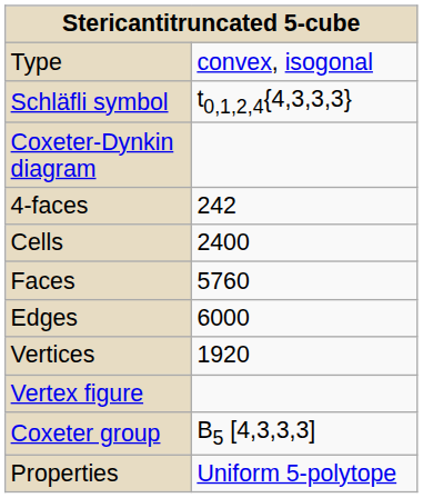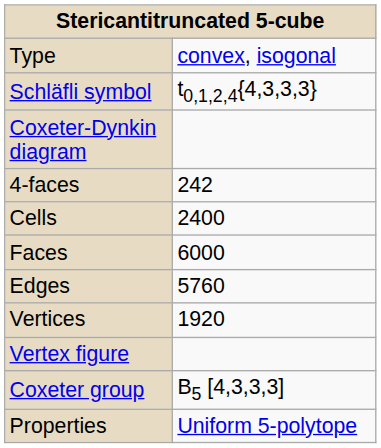Faces | column 2: 5760 -> 6000
Edges | column 2: 6000 -> 5760
